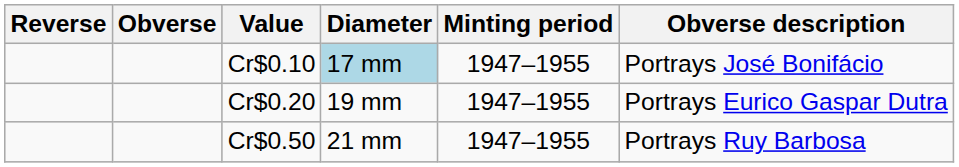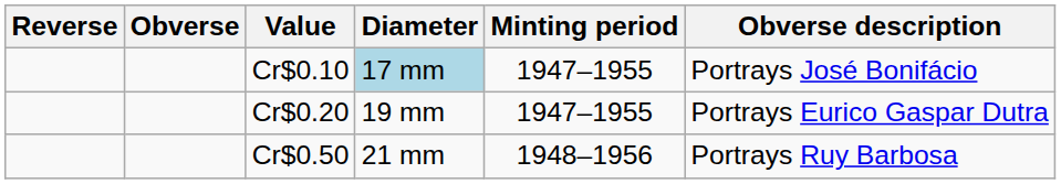Cr$0.50 | Minting period: 1947–1955 -> 1948–1956
